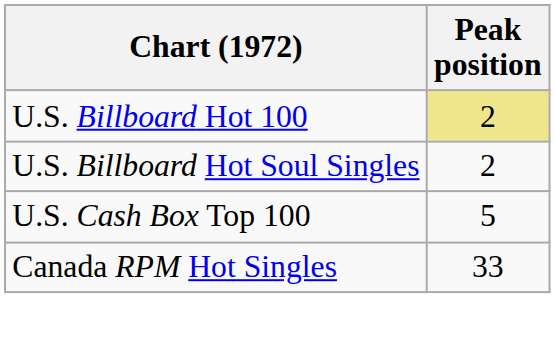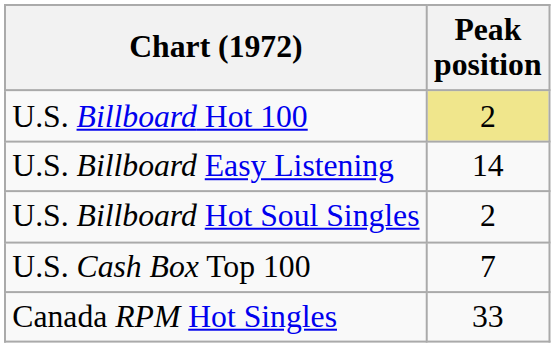+ row: U.S. Billboard Easy Listening | 14
U.S. Cash Box Top 100 | Peak position: 5 -> 7
